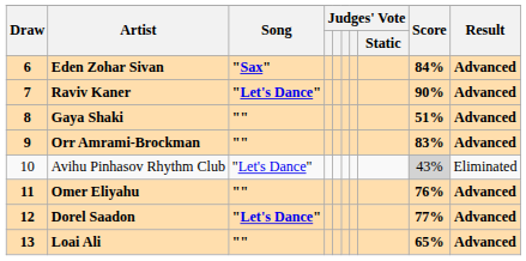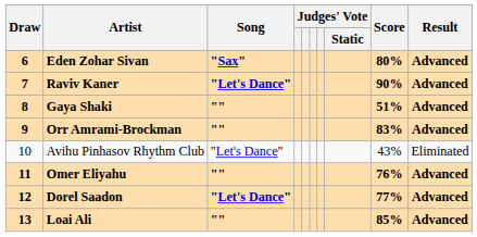Eden Zohar Sivan | Score: 84% -> 80%
Avihu Pinhasov Rhythm Club | Score: lightgrey background -> no background
Loai Ali | Score: 65% -> 85%
